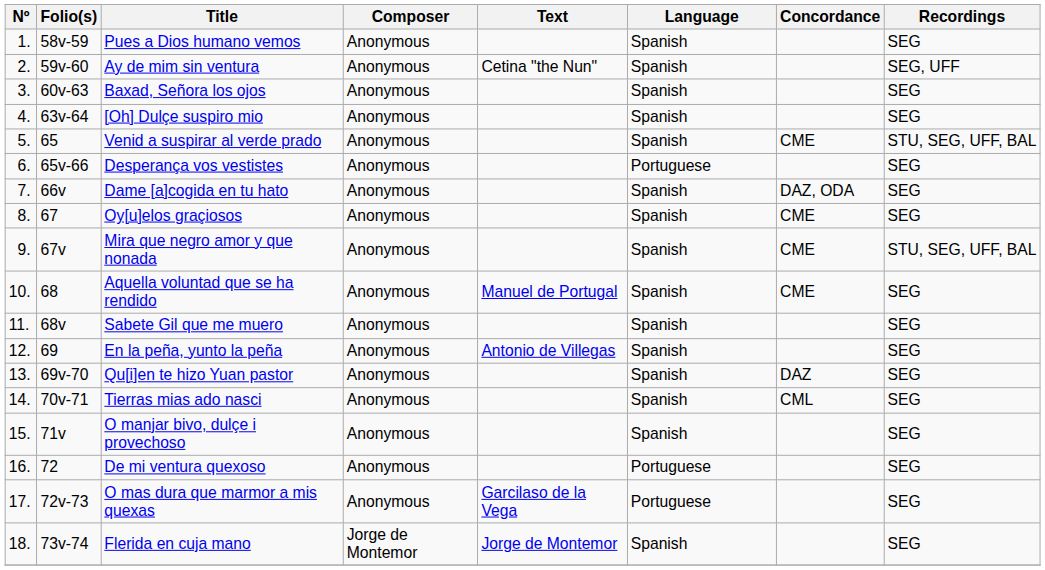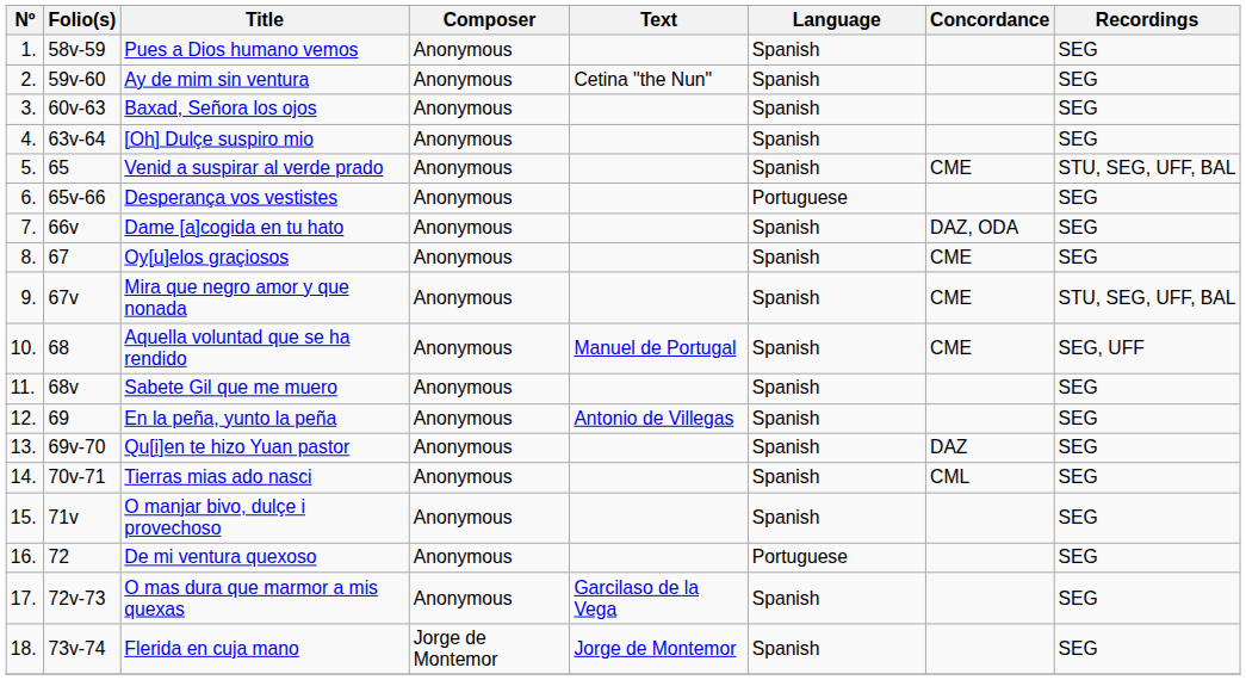Ay de mim sin ventura | Recordings: SEG, UFF -> SEG
Aquella voluntad que se ha rendido | Recordings: SEG -> SEG, UFF
O mas dura que marmor a mis quexas | Language: Portuguese -> Spanish
